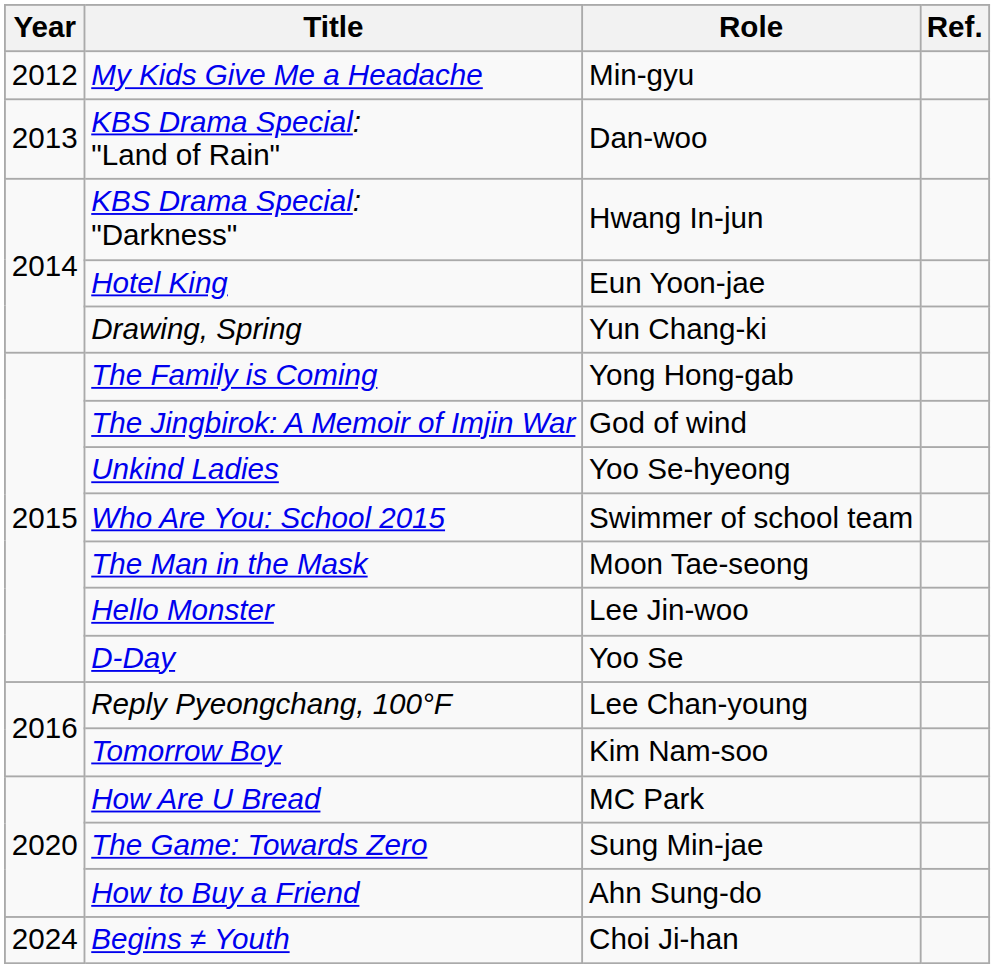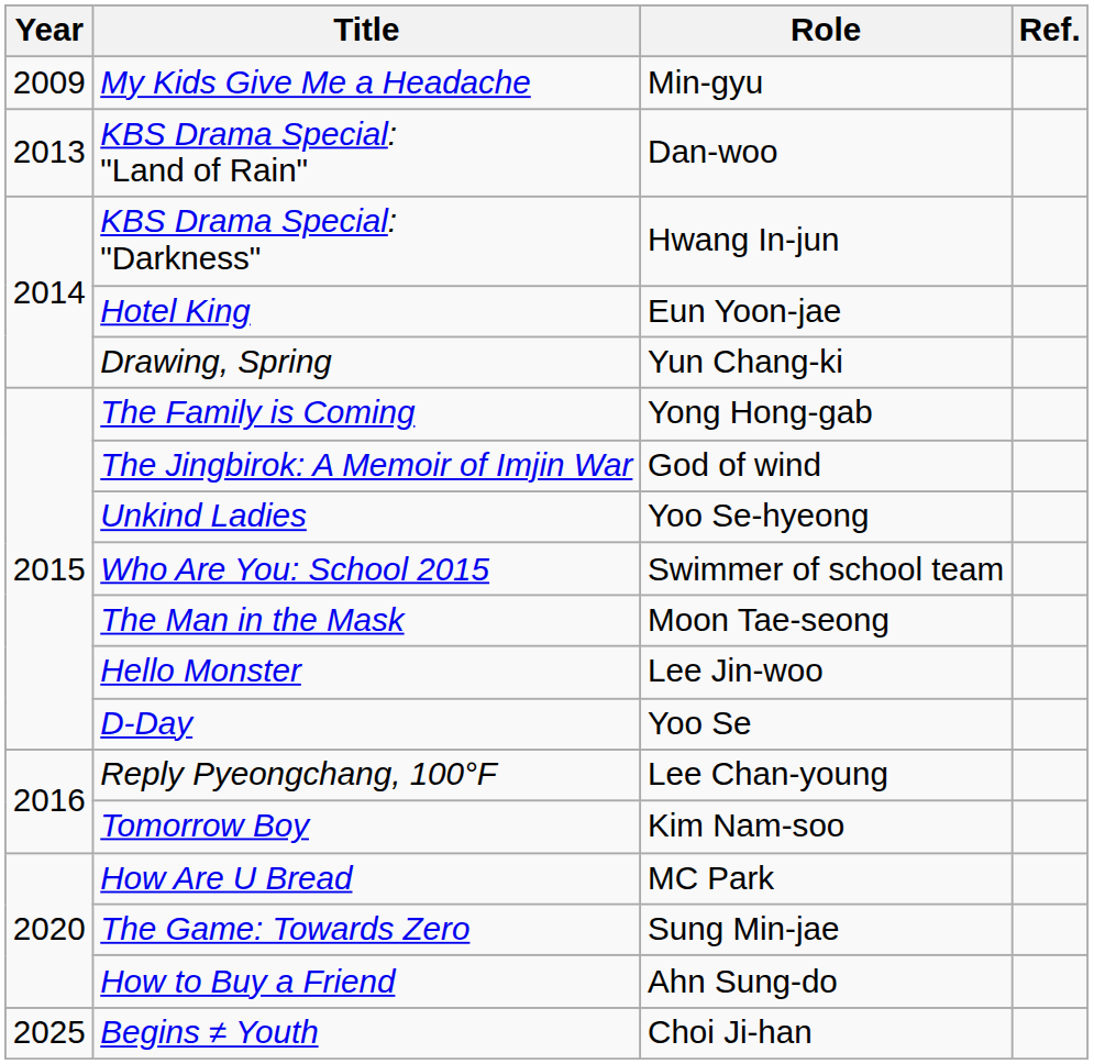My Kids Give Me a Headache | Year: 2012 -> 2009
Begins ≠ Youth | Year: 2024 -> 2025
